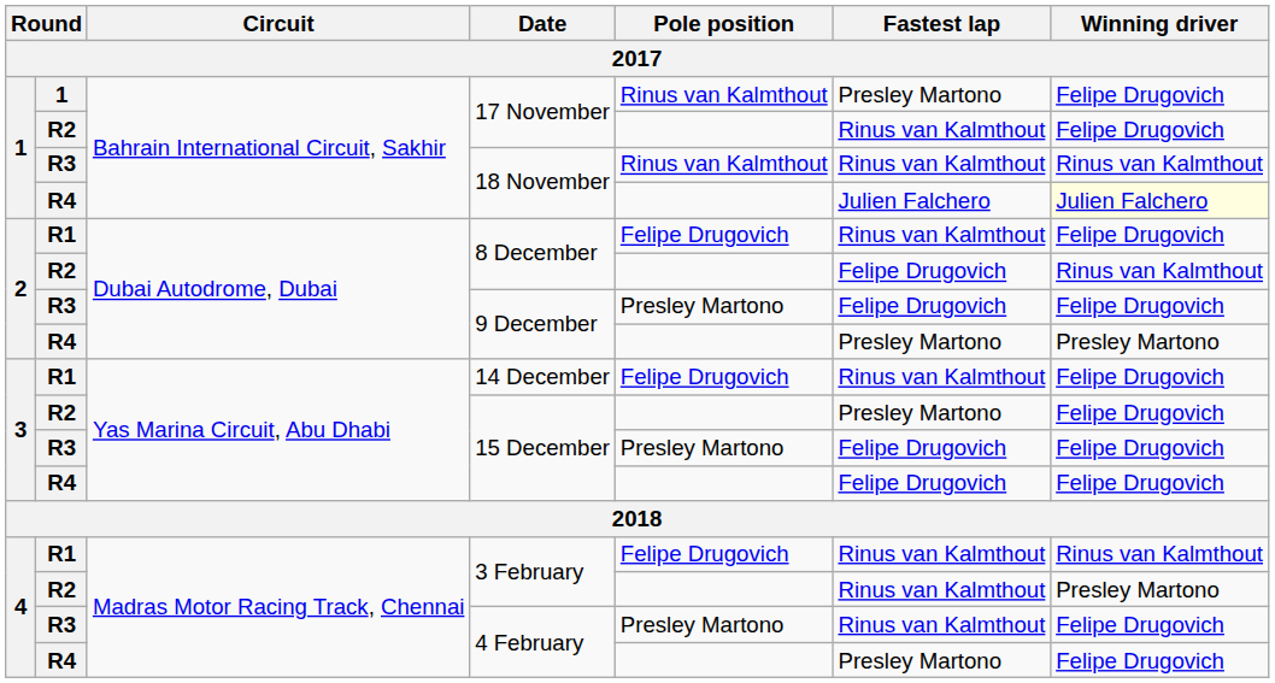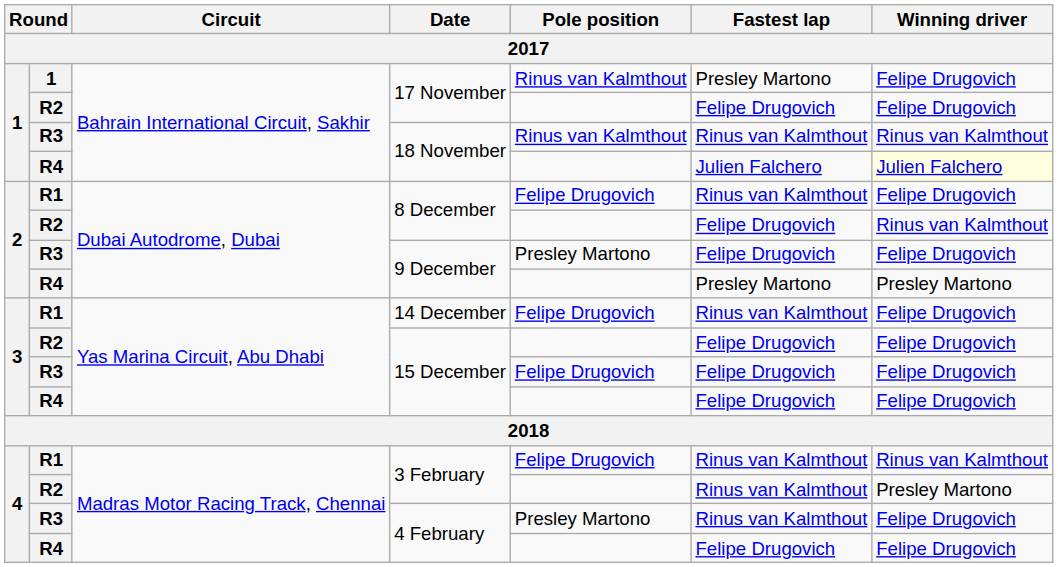R2 / 17 November | Fastest lap: Rinus van Kalmthout -> Felipe Drugovich
R2 / 15 December | Fastest lap: Presley Martono -> Felipe Drugovich
R3 / 15 December | Pole position: Presley Martono -> Felipe Drugovich
R4 / 4 February | Fastest lap: Presley Martono -> Felipe Drugovich
